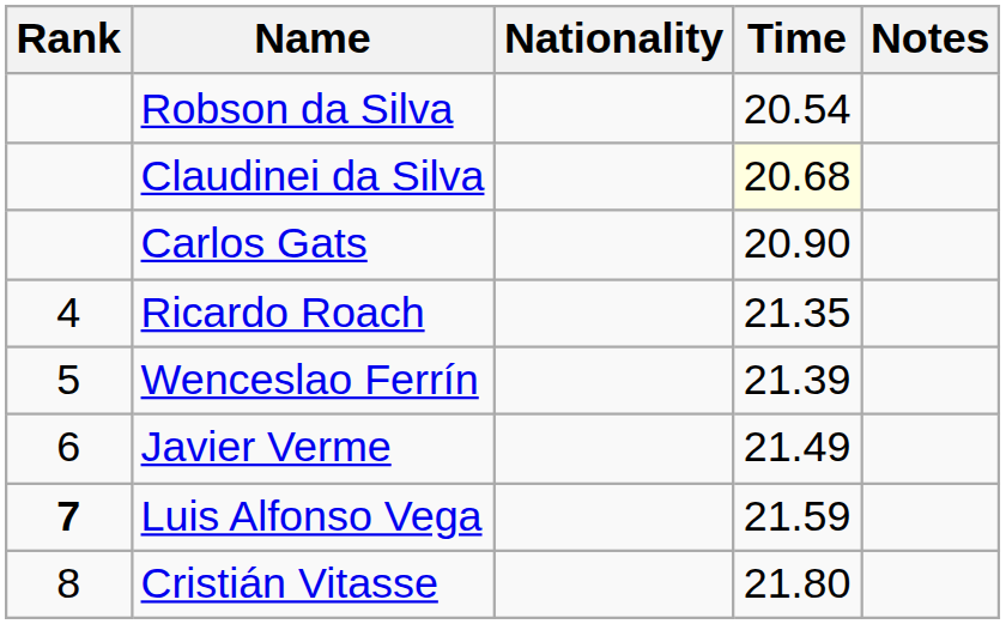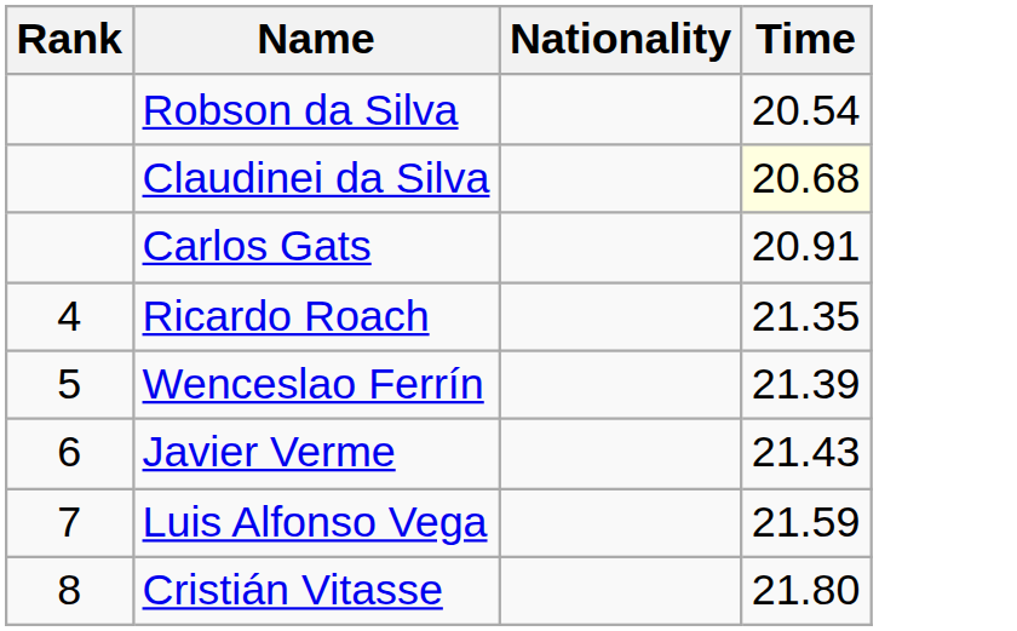- column: Notes
Carlos Gats | Time: 20.90 -> 20.91
Javier Verme | Time: 21.49 -> 21.43
Luis Alfonso Vega | Rank: bold -> normal
